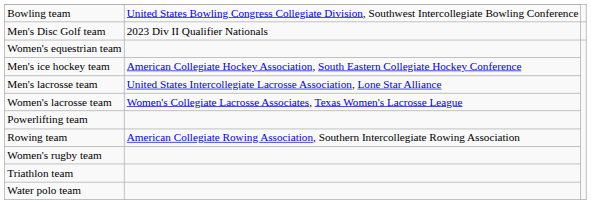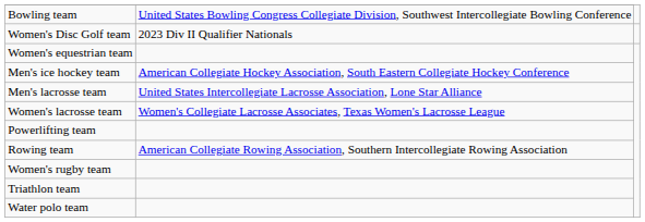- row: Men's Disc Golf team | 2023 Div II Qualifier Nationals
+ row: Women's Disc Golf team | 2023 Div II Qualifier Nationals
